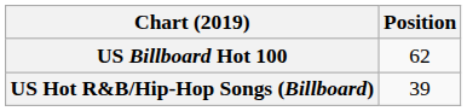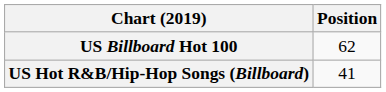US Hot R&B/Hip-Hop Songs (Billboard) | Position: 39 -> 41
